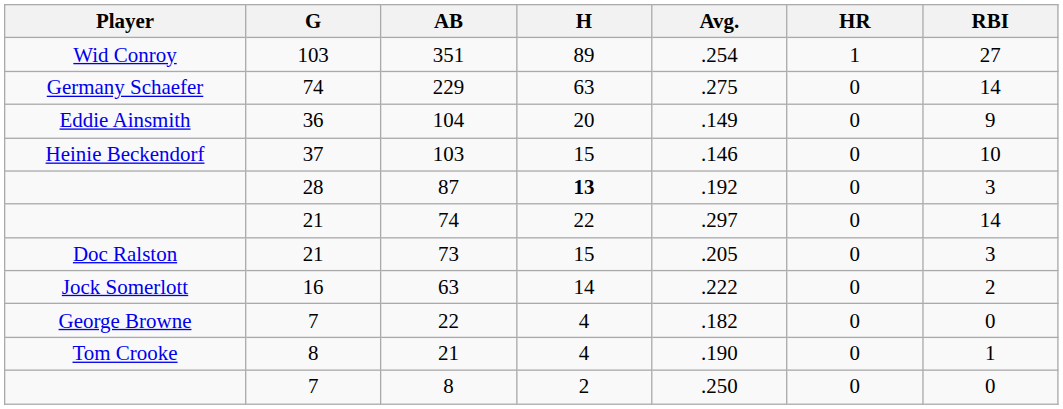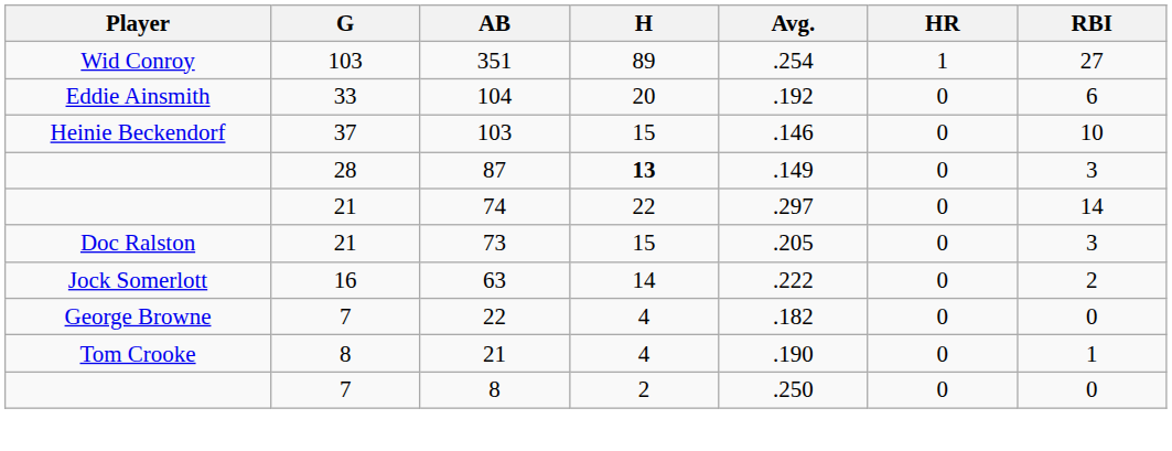- row: Germany Schaefer | 74 | 229 | 63 | .275 | 0 | 14
104 | G: 36 -> 33
104 | Avg.: .149 -> .192
104 | RBI: 9 -> 6
87 | Avg.: .192 -> .149
